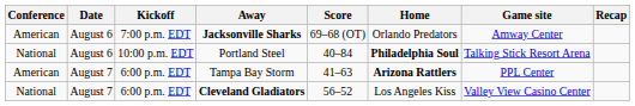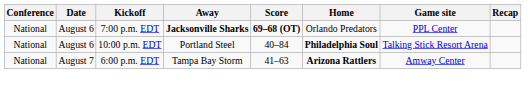Jacksonville Sharks | Conference: American -> National
Jacksonville Sharks | Score: normal -> bold
Jacksonville Sharks | Game site: Amway Center -> PPL Center
Tampa Bay Storm | Conference: American -> National
Tampa Bay Storm | Game site: PPL Center -> Amway Center
- row: National | August 7 | 6:00 p.m. EDT | Cleveland Gladiators | 56–52 | Los Angeles Kiss | Valley View Casino Center
